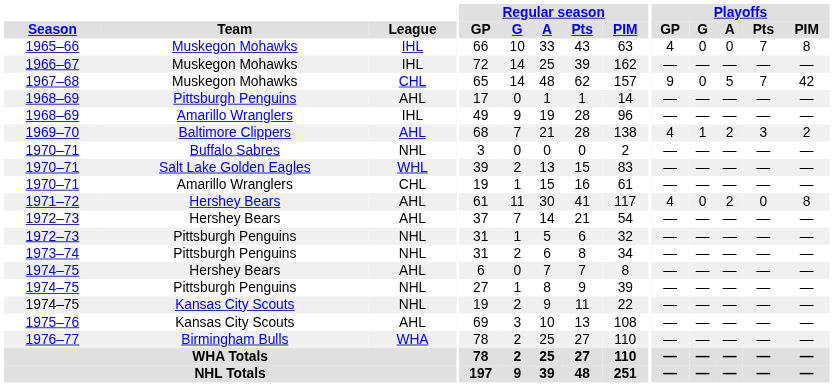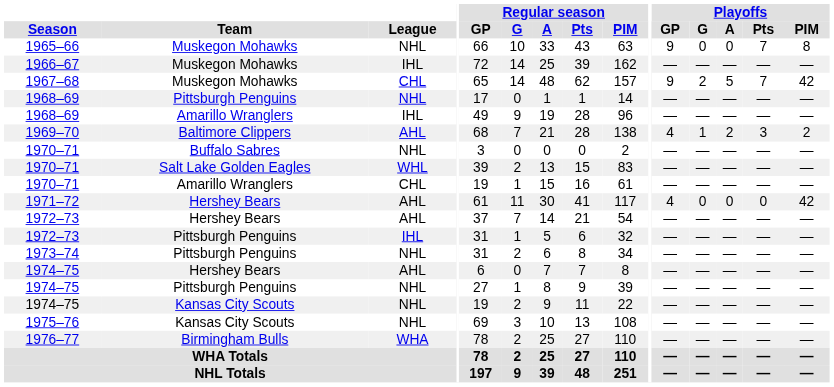1965–66 | League: IHL -> NHL
1965–66 | Playoffs / GP: 4 -> 9
1967–68 | Playoffs / G: 0 -> 2
1968–69 / Pittsburgh Penguins | League: AHL -> NHL
1971–72 | Playoffs / A: 2 -> 0
1971–72 | Playoffs / PIM: 8 -> 42
1972–73 / Pittsburgh Penguins | League: NHL -> IHL
1975–76 | League: AHL -> NHL
